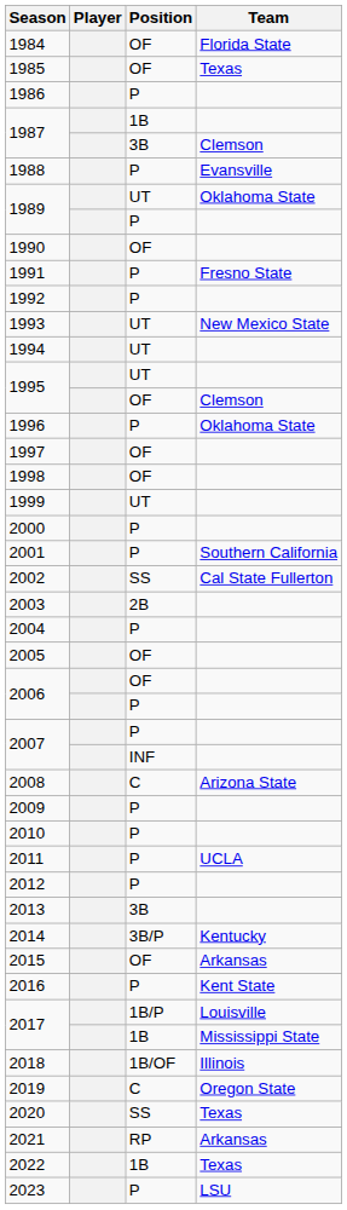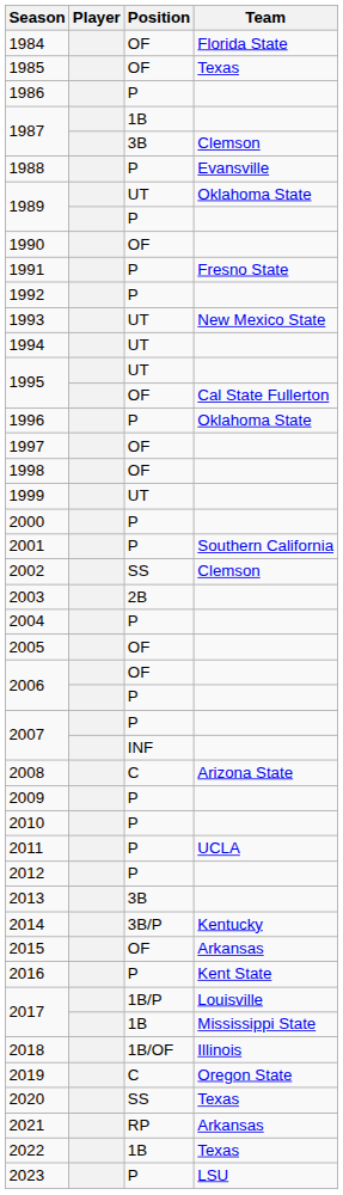1995 / OF | Team: Clemson -> Cal State Fullerton
2002 | Team: Cal State Fullerton -> Clemson
